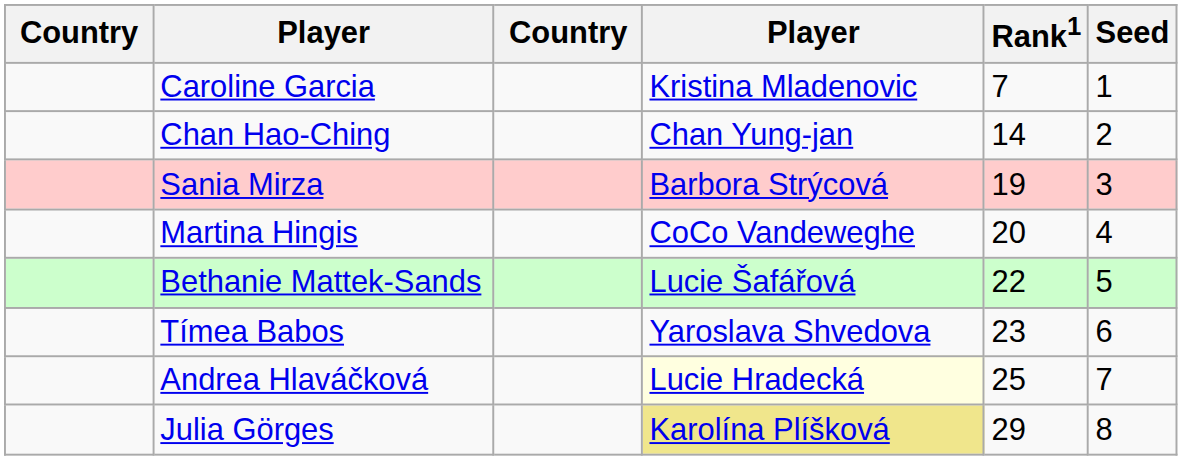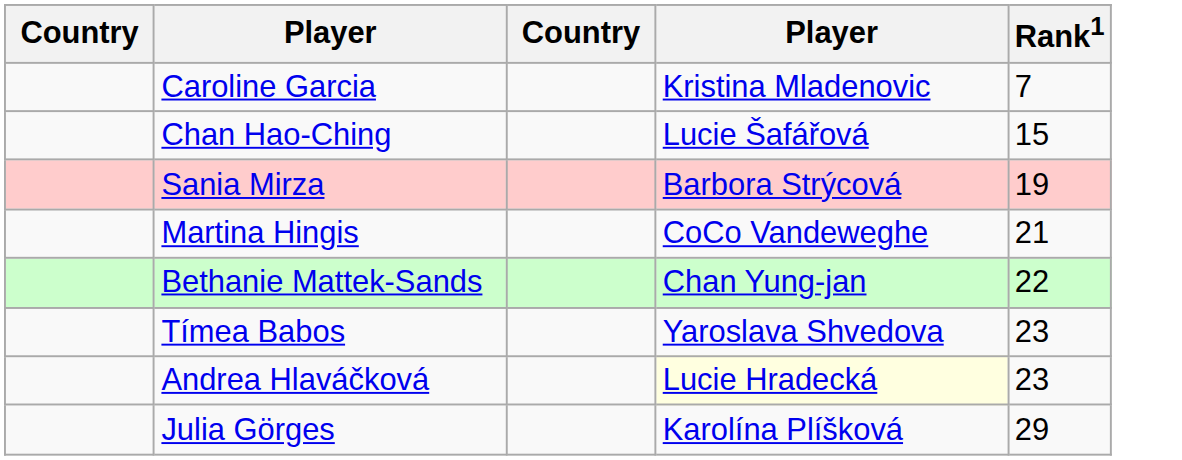- column: Seed | 1 | 2 | 3 | 4 | 5 | 6 | 7 | 8
Chan Hao-Ching | column 4: Chan Yung-jan -> Lucie Šafářová
Chan Hao-Ching | Rank1: 14 -> 15
Martina Hingis | Rank1: 20 -> 21
Bethanie Mattek-Sands | column 4: Lucie Šafářová -> Chan Yung-jan
Andrea Hlaváčková | Rank1: 25 -> 23
Julia Görges | column 4: khaki background -> no background
